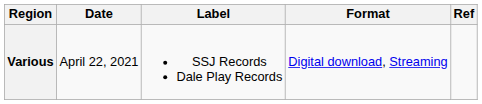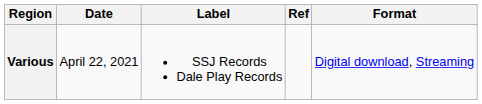columns swapped: Format <-> Ref
